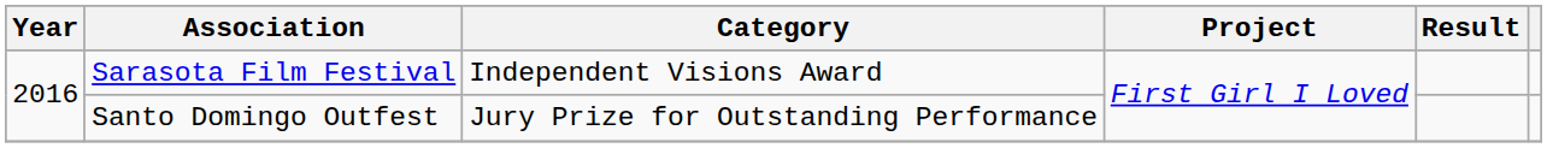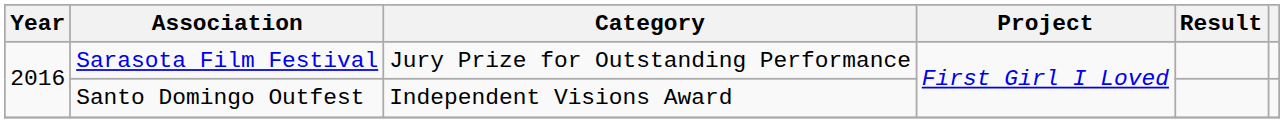Sarasota Film Festival | Category: Independent Visions Award -> Jury Prize for Outstanding Performance
Santo Domingo Outfest | Category: Jury Prize for Outstanding Performance -> Independent Visions Award
